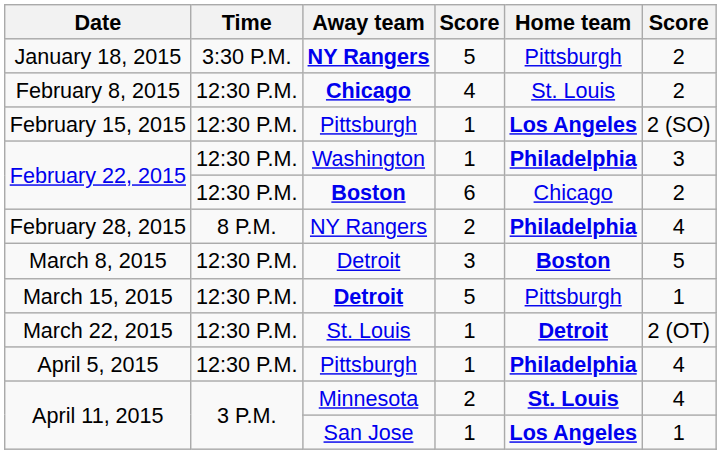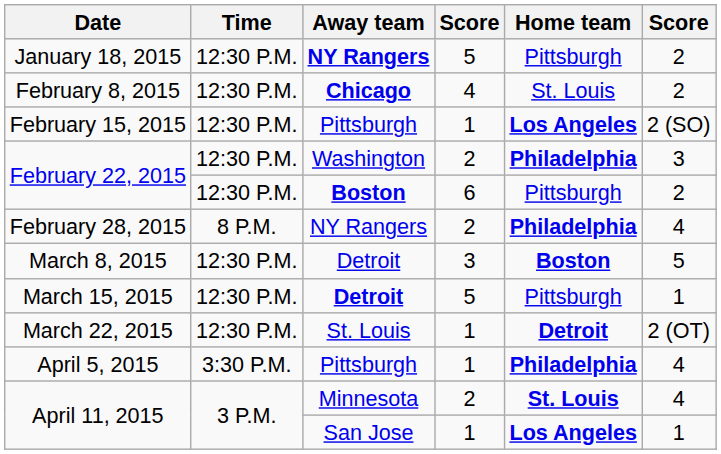January 18, 2015 | Time: 3:30 P.M. -> 12:30 P.M.
February 22, 2015 / Washington | column 4: 1 -> 2
February 22, 2015 / Boston | Home team: Chicago -> Pittsburgh
April 5, 2015 | Time: 12:30 P.M. -> 3:30 P.M.
